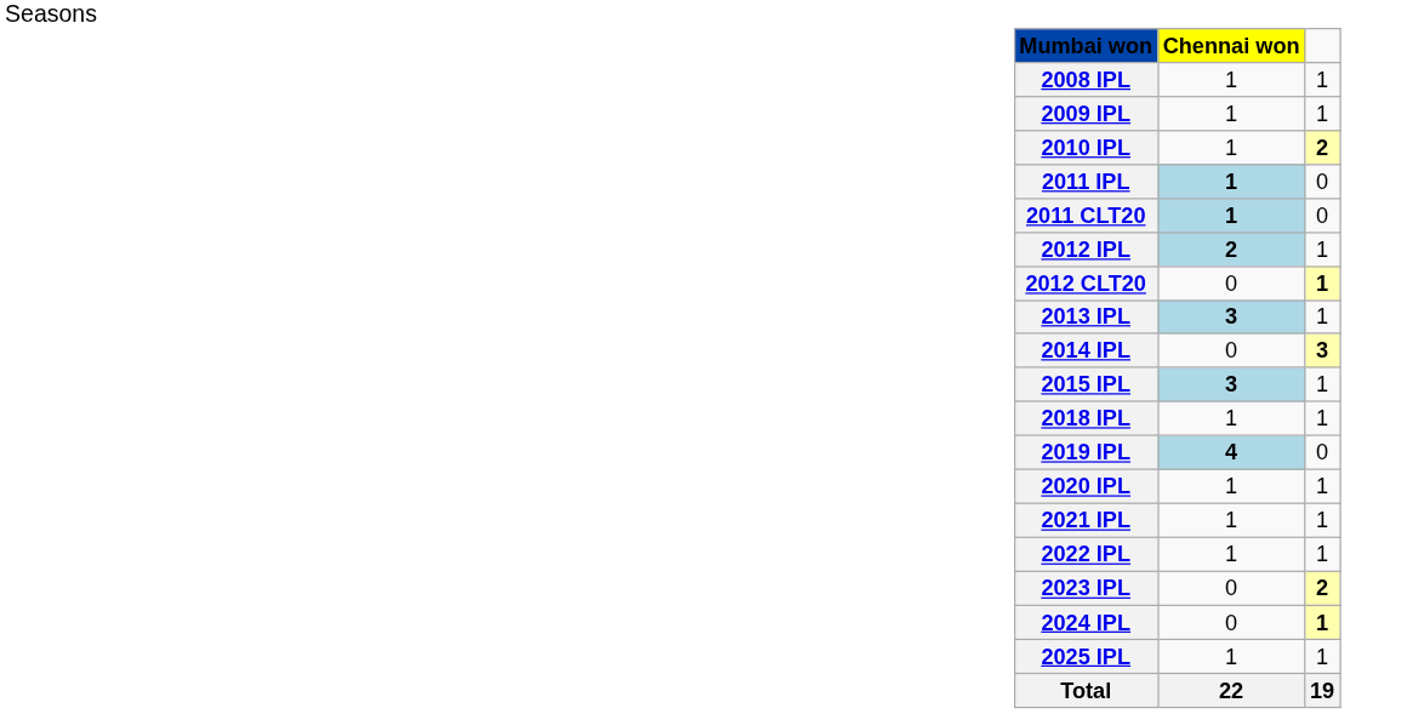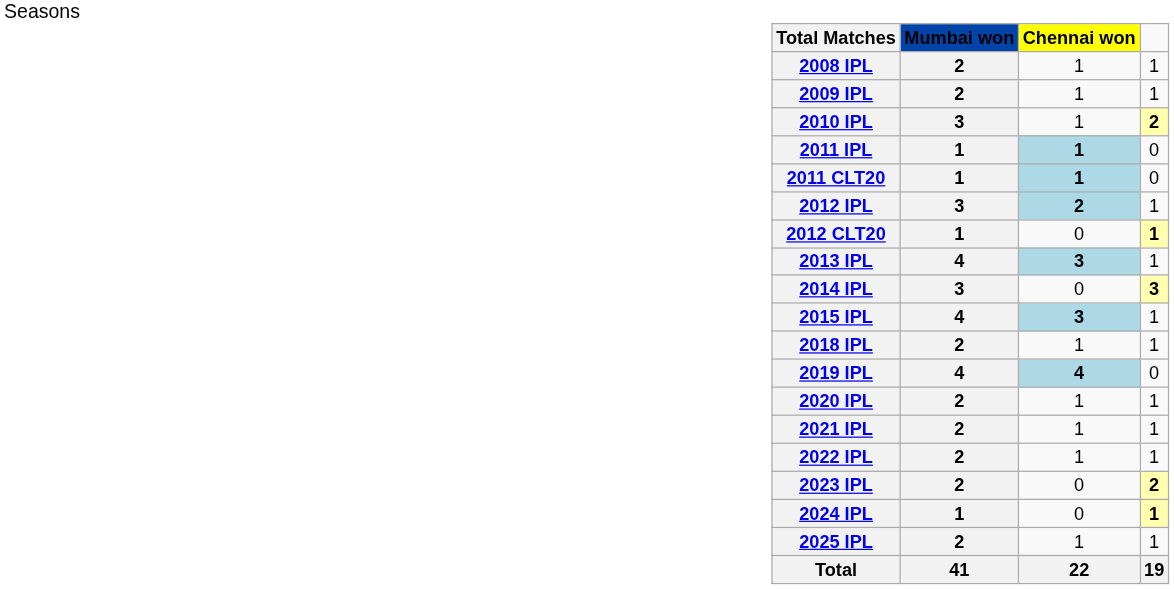+ column: Total Matches | 2 | 2 | 3 | 1 | 1 | 3 | 1 | 4 | 3 | 4 | 2 | 4 | 2 | 2 | 2 | 2 | 1 | 2 | 41
